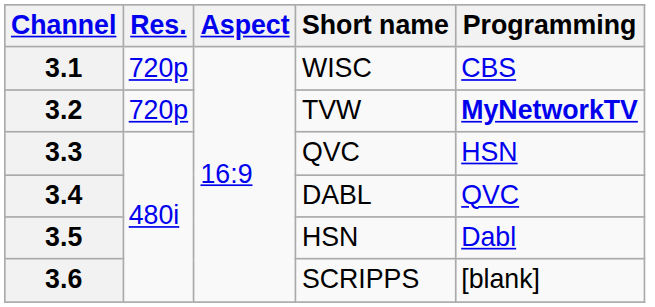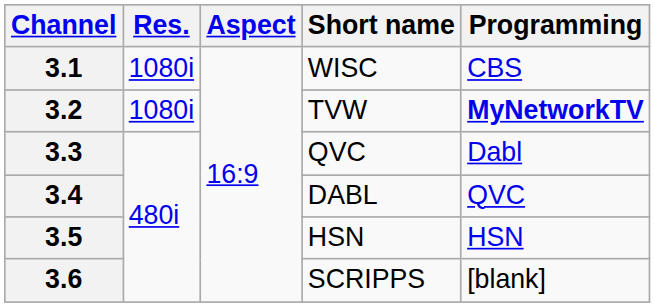3.1 | Res.: 720p -> 1080i
3.2 | Res.: 720p -> 1080i
3.3 | Programming: HSN -> Dabl
3.5 | Programming: Dabl -> HSN
